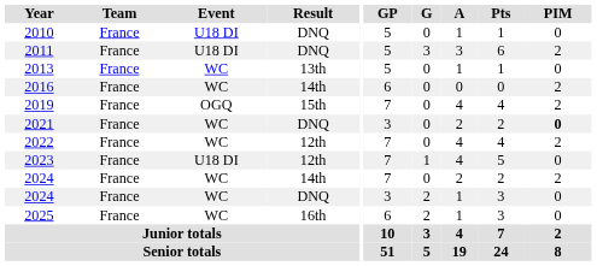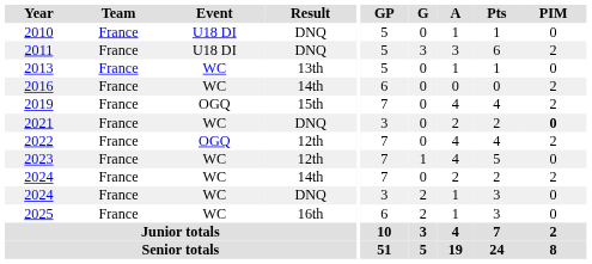2022 | Event: WC -> OGQ
2023 | Event: U18 DI -> WC
